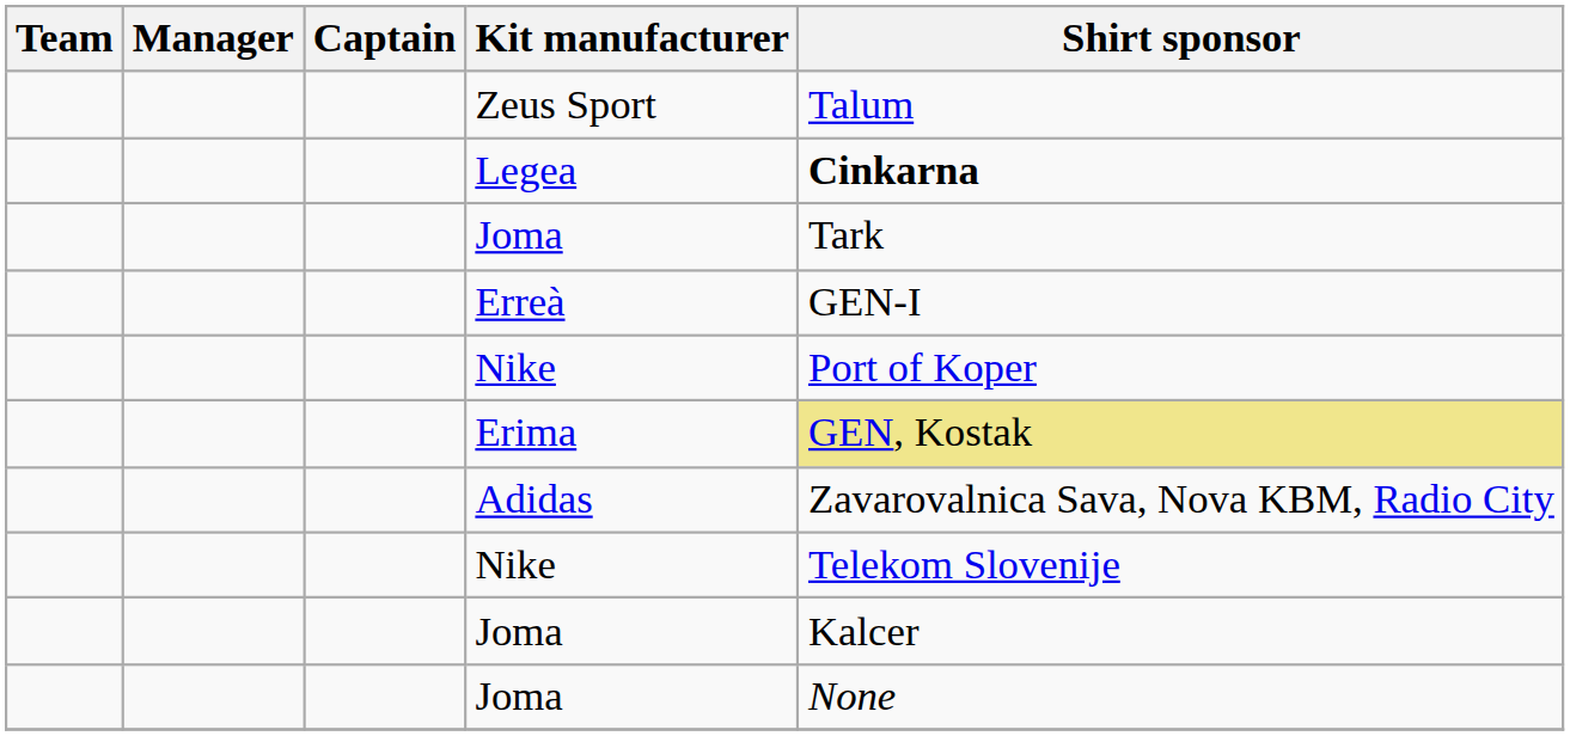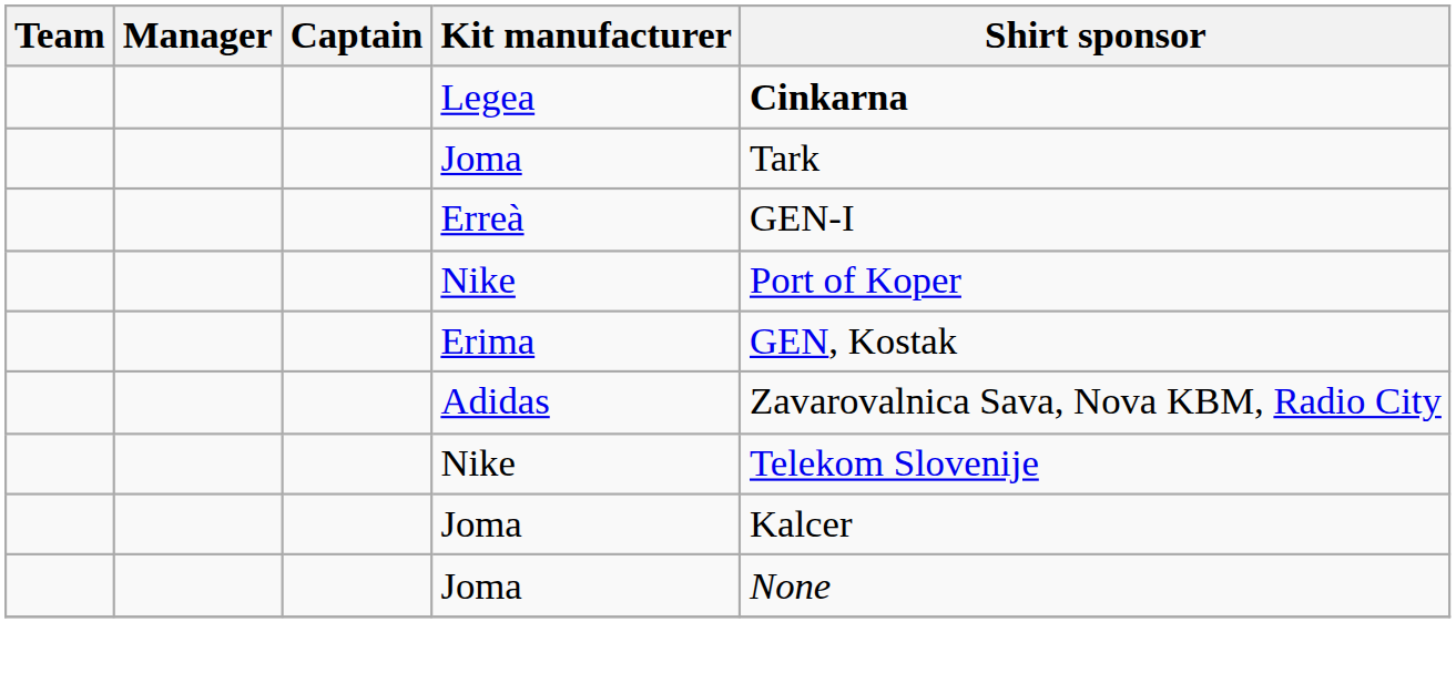- row: Zeus Sport | Talum
Erima | Shirt sponsor: khaki background -> no background
